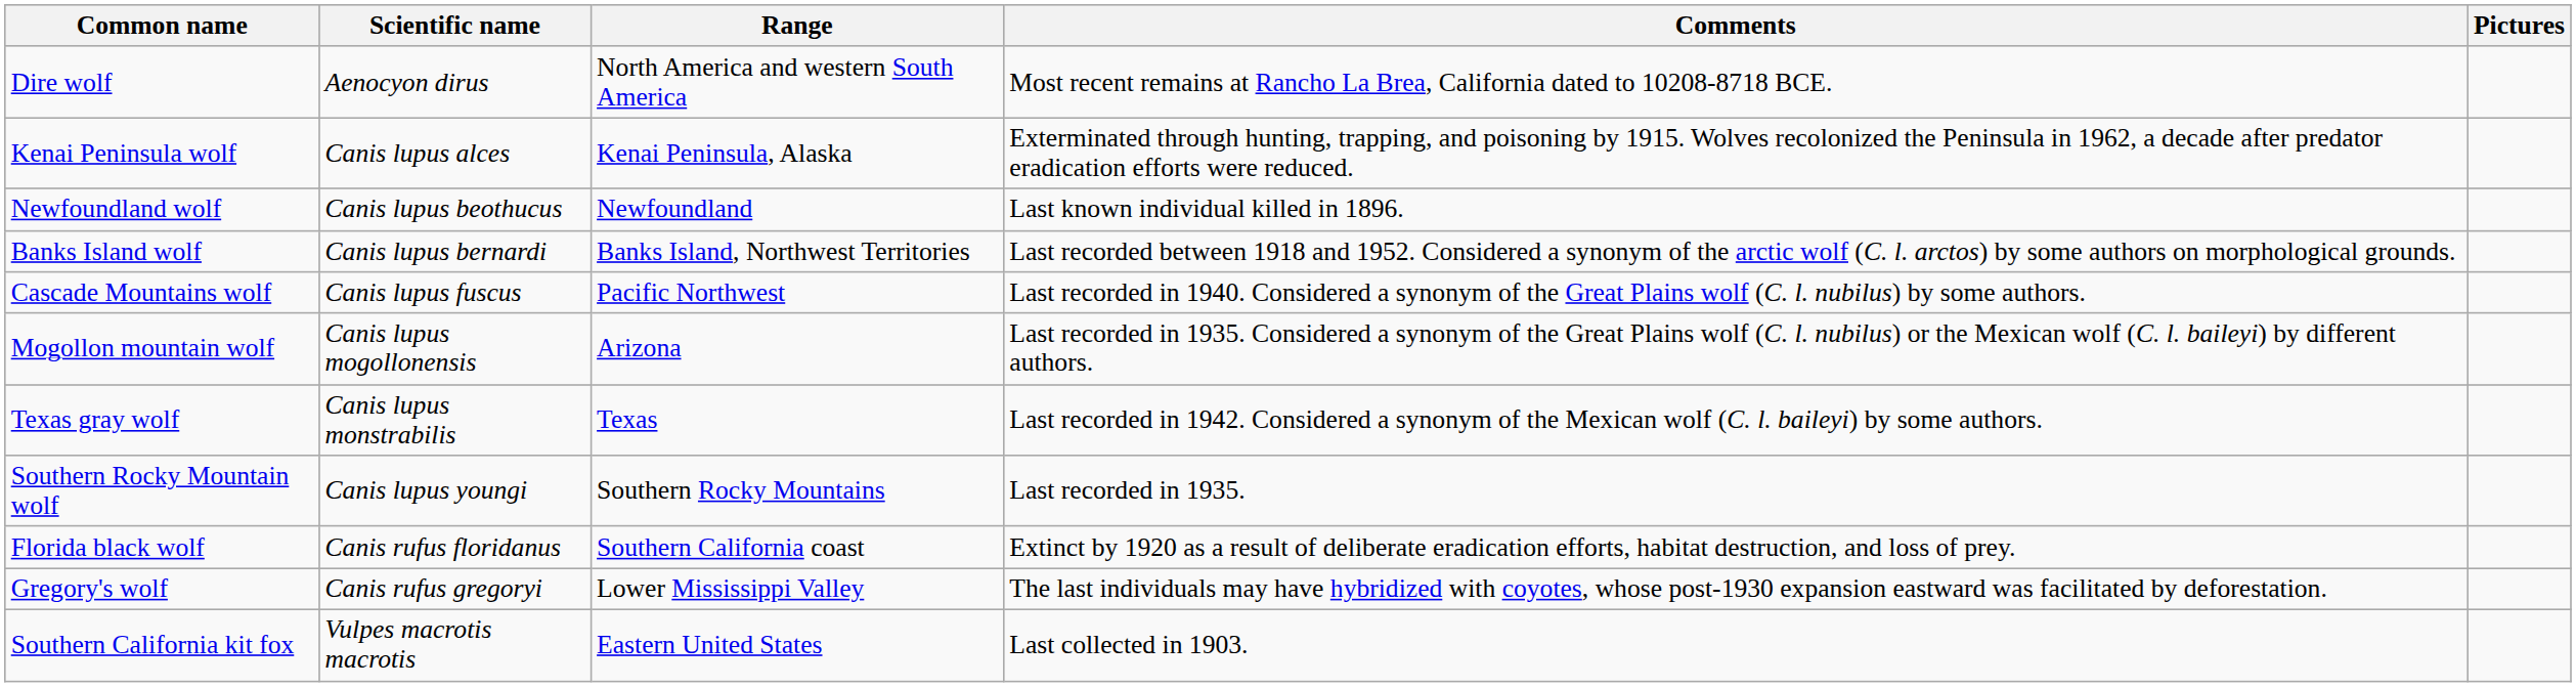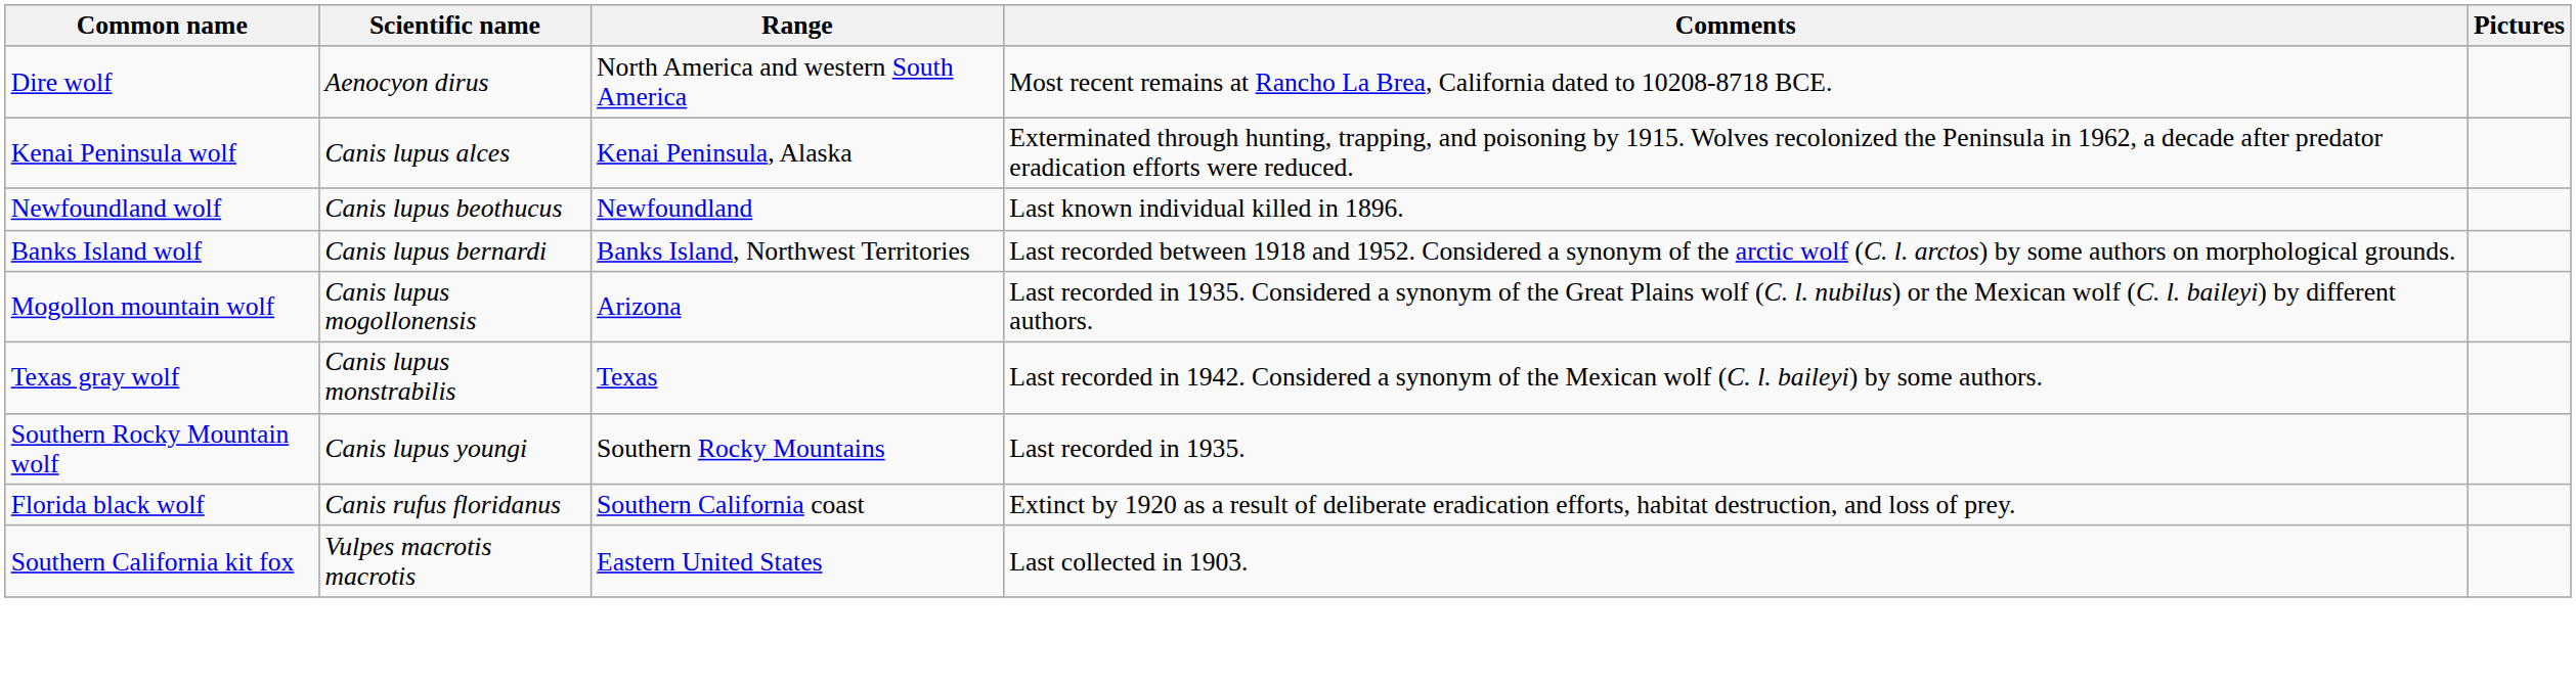- row: Cascade Mountains wolf | Canis lupus fuscus | Pacific Northwest | Last recorded in 1940. Considered a synonym of the Great Plains wolf (C. l. nubilus) by some authors.
- row: Gregory's wolf | Canis rufus gregoryi | Lower Mississippi Valley | The last individuals may have hybridized with coyotes, whose post-1930 expansion eastward was facilitated by deforestation.
